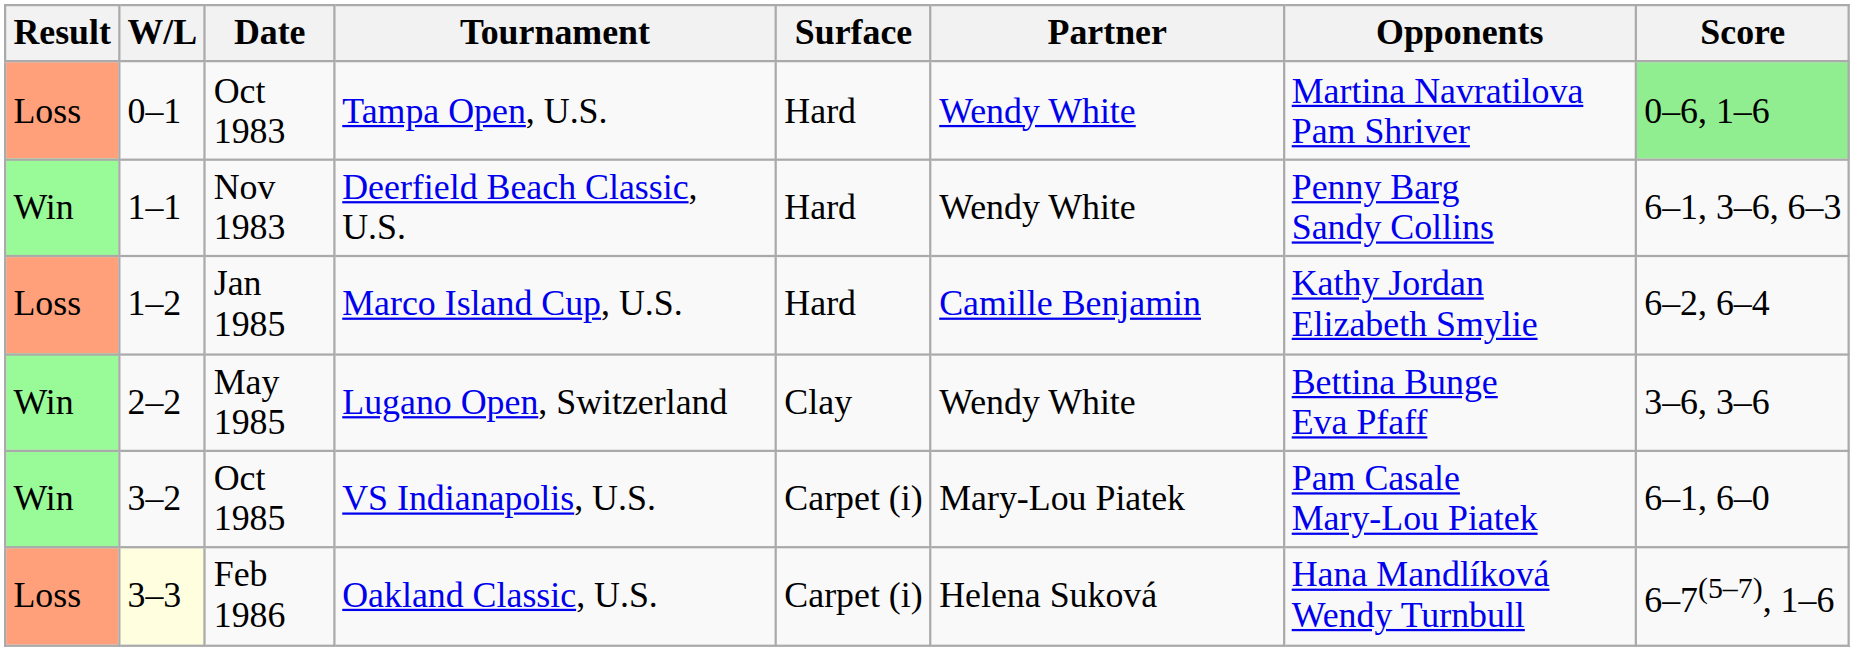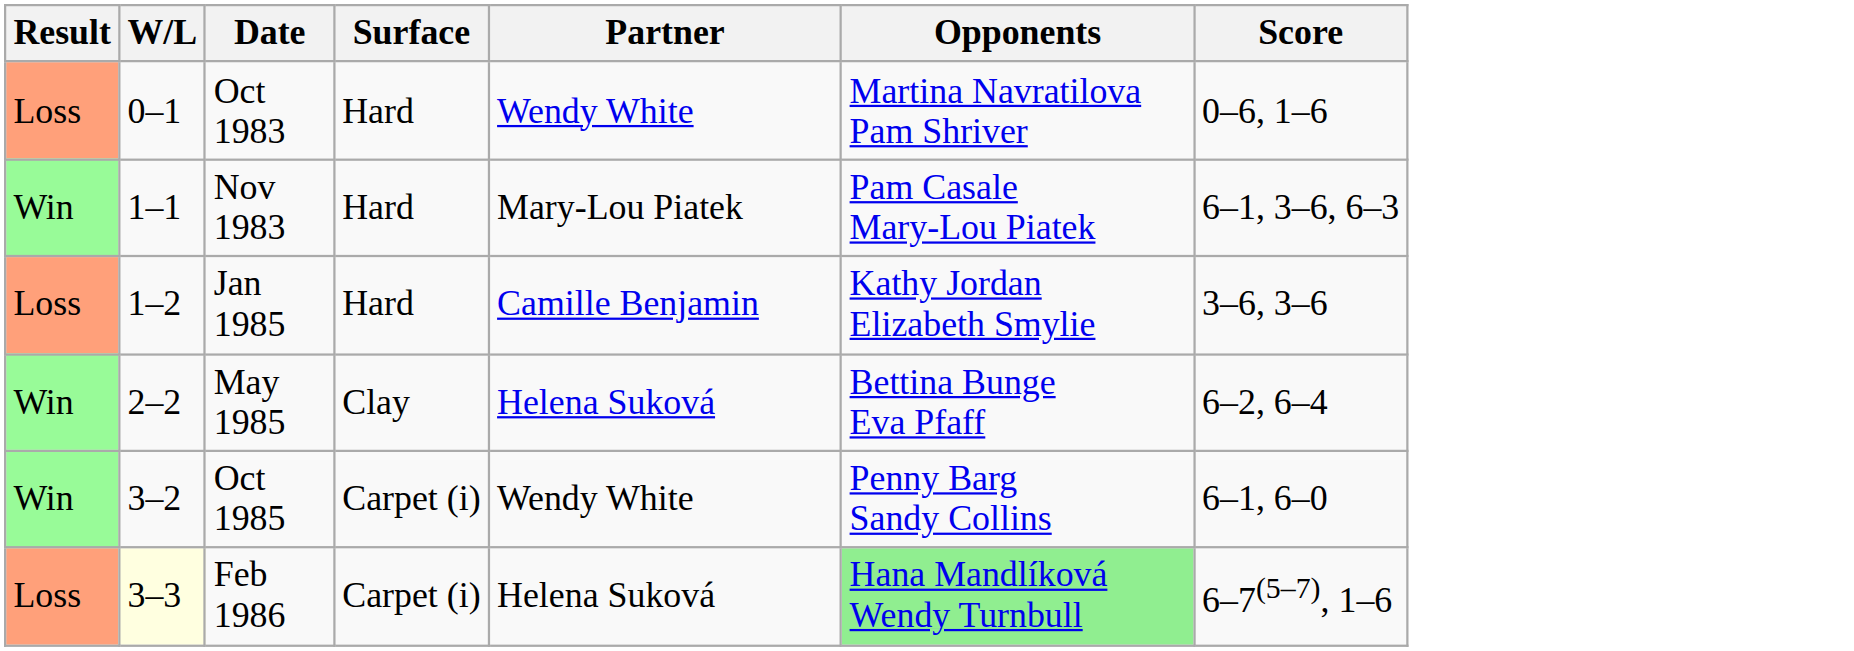- column: Tournament | Tampa Open, U.S. | Deerfield Beach Classic, U.S. | Marco Island Cup, U.S. | Lugano Open, Switzerland | VS Indianapolis, U.S. | Oakland Classic, U.S.
Oct 1983 | Score: lightgreen background -> no background
Nov 1983 | Partner: Wendy White -> Mary-Lou Piatek
Nov 1983 | Opponents: Penny Barg Sandy Collins -> Pam Casale Mary-Lou Piatek
Jan 1985 | Score: 6–2, 6–4 -> 3–6, 3–6
May 1985 | Partner: Wendy White -> Helena Suková
May 1985 | Score: 3–6, 3–6 -> 6–2, 6–4
Oct 1985 | Partner: Mary-Lou Piatek -> Wendy White
Oct 1985 | Opponents: Pam Casale Mary-Lou Piatek -> Penny Barg Sandy Collins
Feb 1986 | Opponents: no background -> lightgreen background
